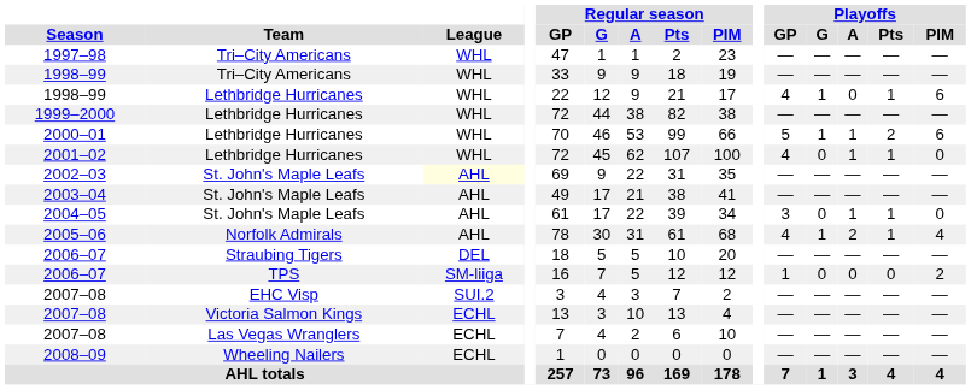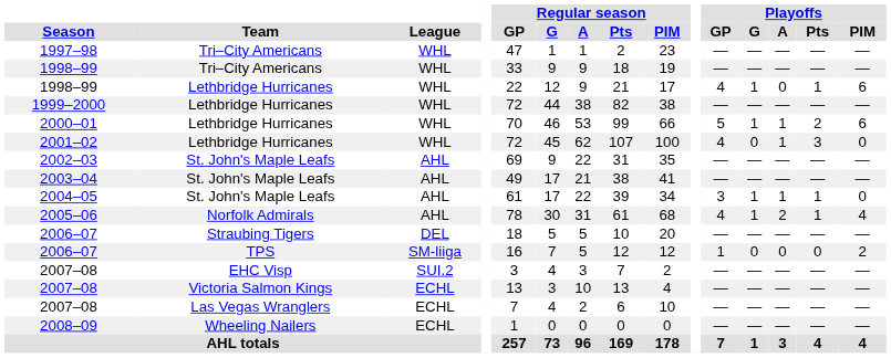2001–02 | Playoffs / Pts: 1 -> 3
2002–03 | League: lightyellow background -> no background
2004–05 | Playoffs / G: 0 -> 1
